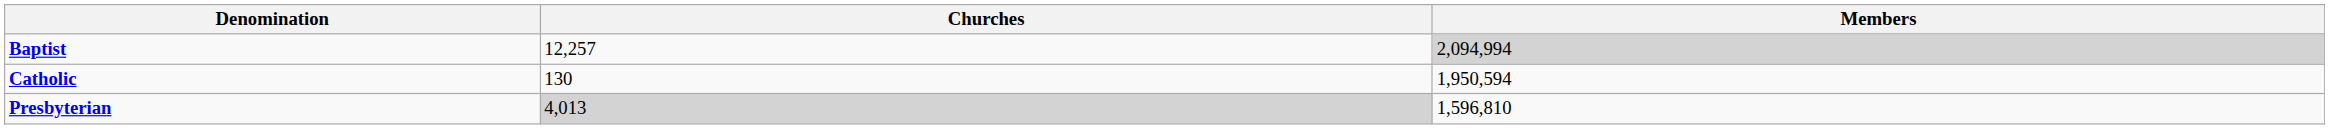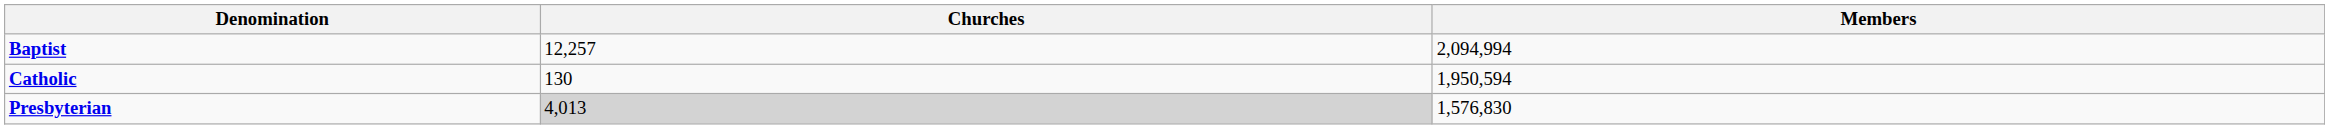Baptist | Members: lightgrey background -> no background
Presbyterian | Members: 1,596,810 -> 1,576,830
